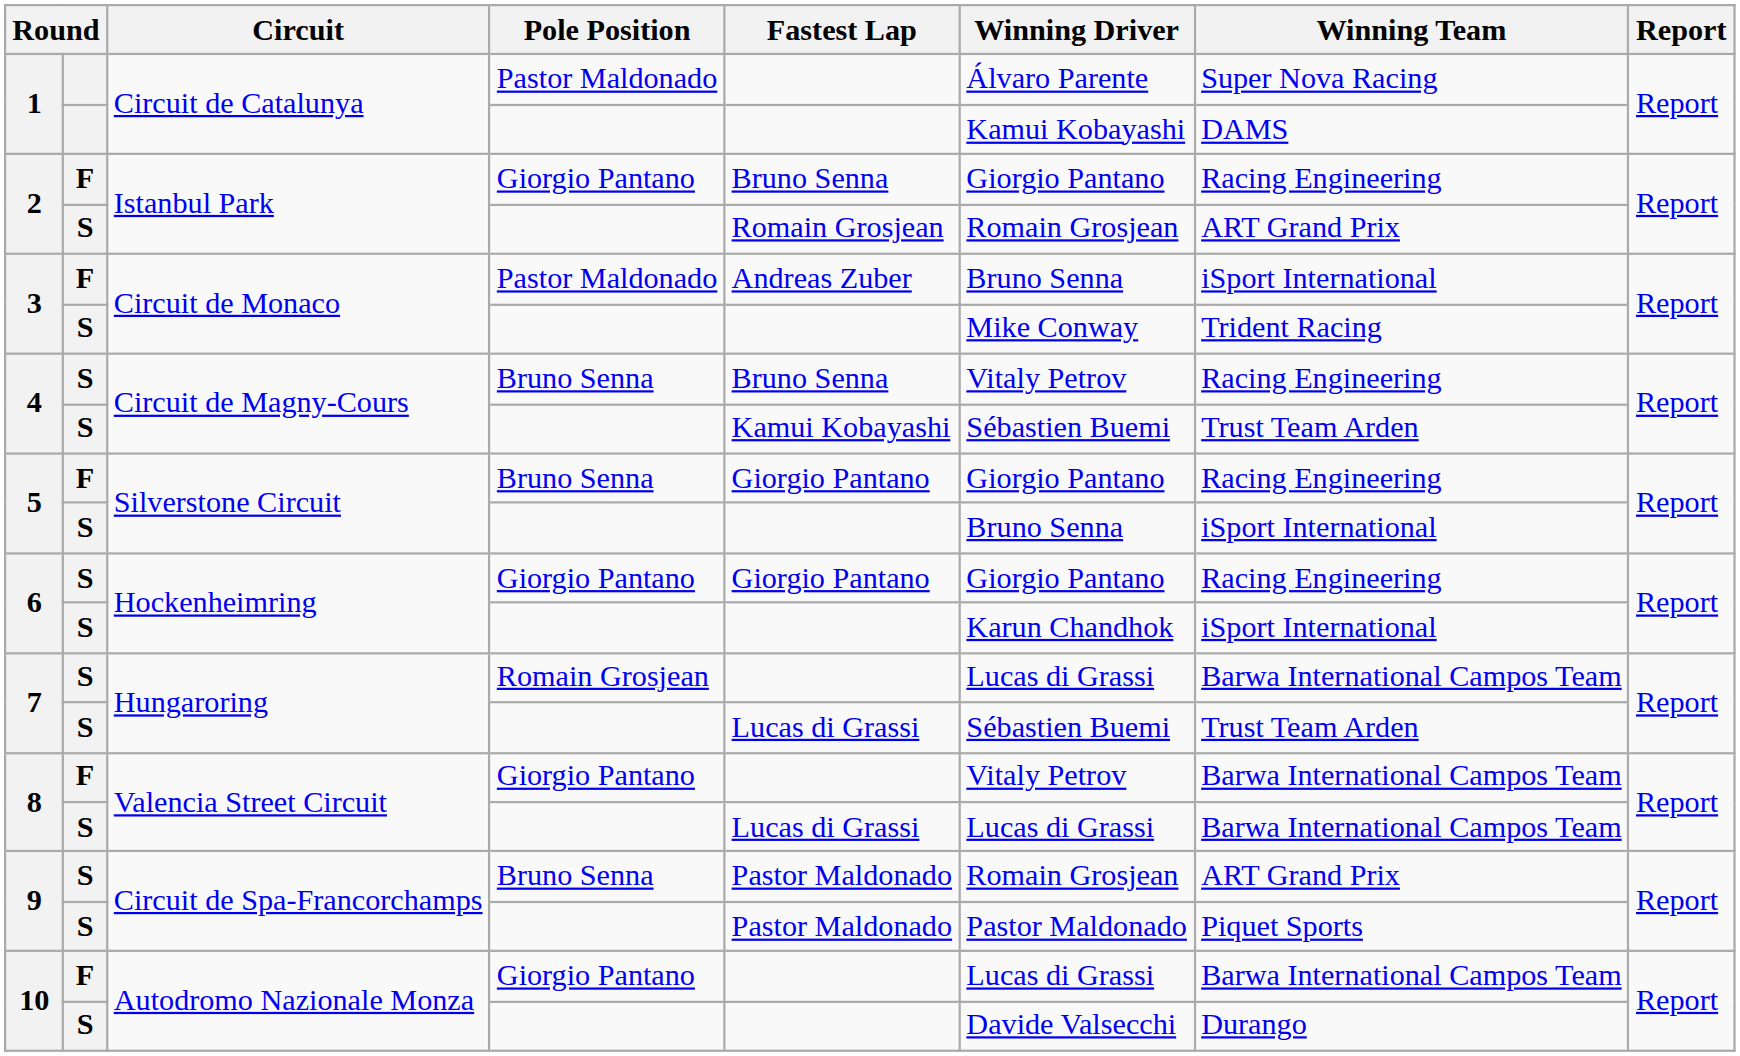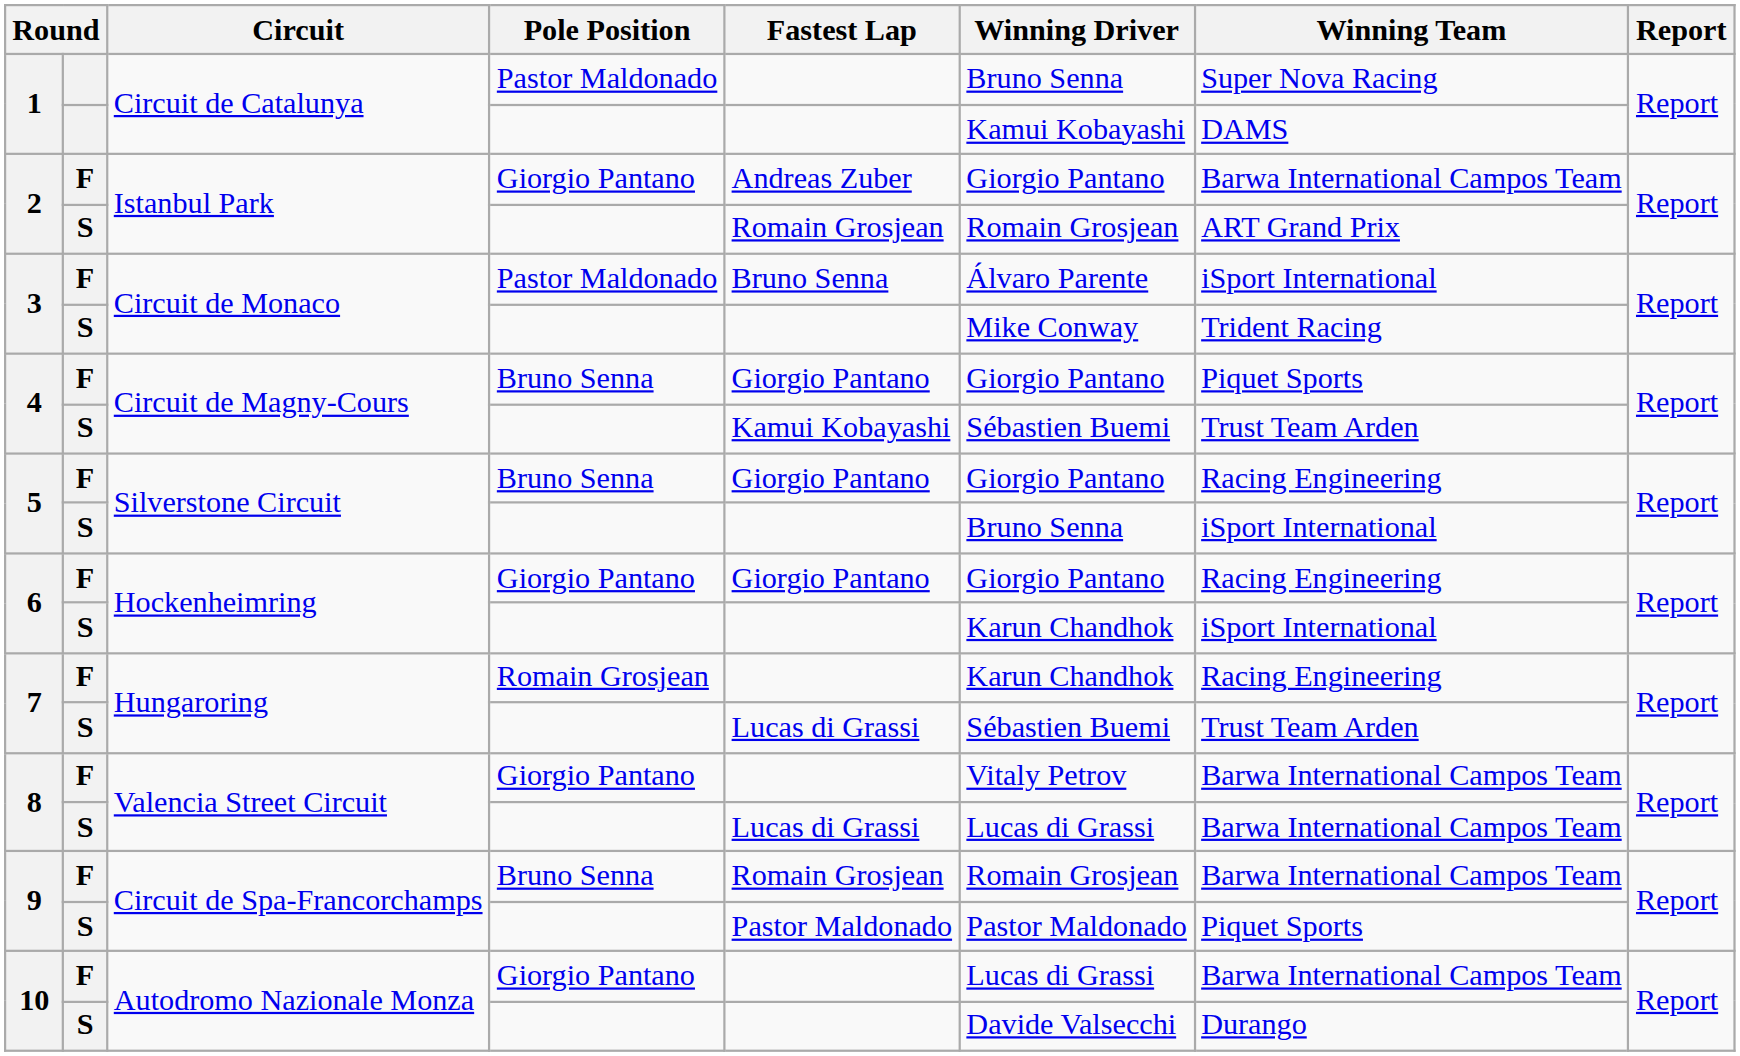1 / Pastor Maldonado | Winning Driver: Álvaro Parente -> Bruno Senna
2 / Giorgio Pantano | Fastest Lap: Bruno Senna -> Andreas Zuber
2 / Giorgio Pantano | Winning Team: Racing Engineering -> Barwa International Campos Team
3 / Pastor Maldonado | Fastest Lap: Andreas Zuber -> Bruno Senna
3 / Pastor Maldonado | Winning Driver: Bruno Senna -> Álvaro Parente
4 / Bruno Senna | column 2: S -> F
4 / Bruno Senna | Fastest Lap: Bruno Senna -> Giorgio Pantano
4 / Bruno Senna | Winning Driver: Vitaly Petrov -> Giorgio Pantano
4 / Bruno Senna | Winning Team: Racing Engineering -> Piquet Sports
6 / Giorgio Pantano | column 2: S -> F
7 / Romain Grosjean | column 2: S -> F
7 / Romain Grosjean | Winning Driver: Lucas di Grassi -> Karun Chandhok
7 / Romain Grosjean | Winning Team: Barwa International Campos Team -> Racing Engineering
9 / Bruno Senna | column 2: S -> F
9 / Bruno Senna | Fastest Lap: Pastor Maldonado -> Romain Grosjean
9 / Bruno Senna | Winning Team: ART Grand Prix -> Barwa International Campos Team
